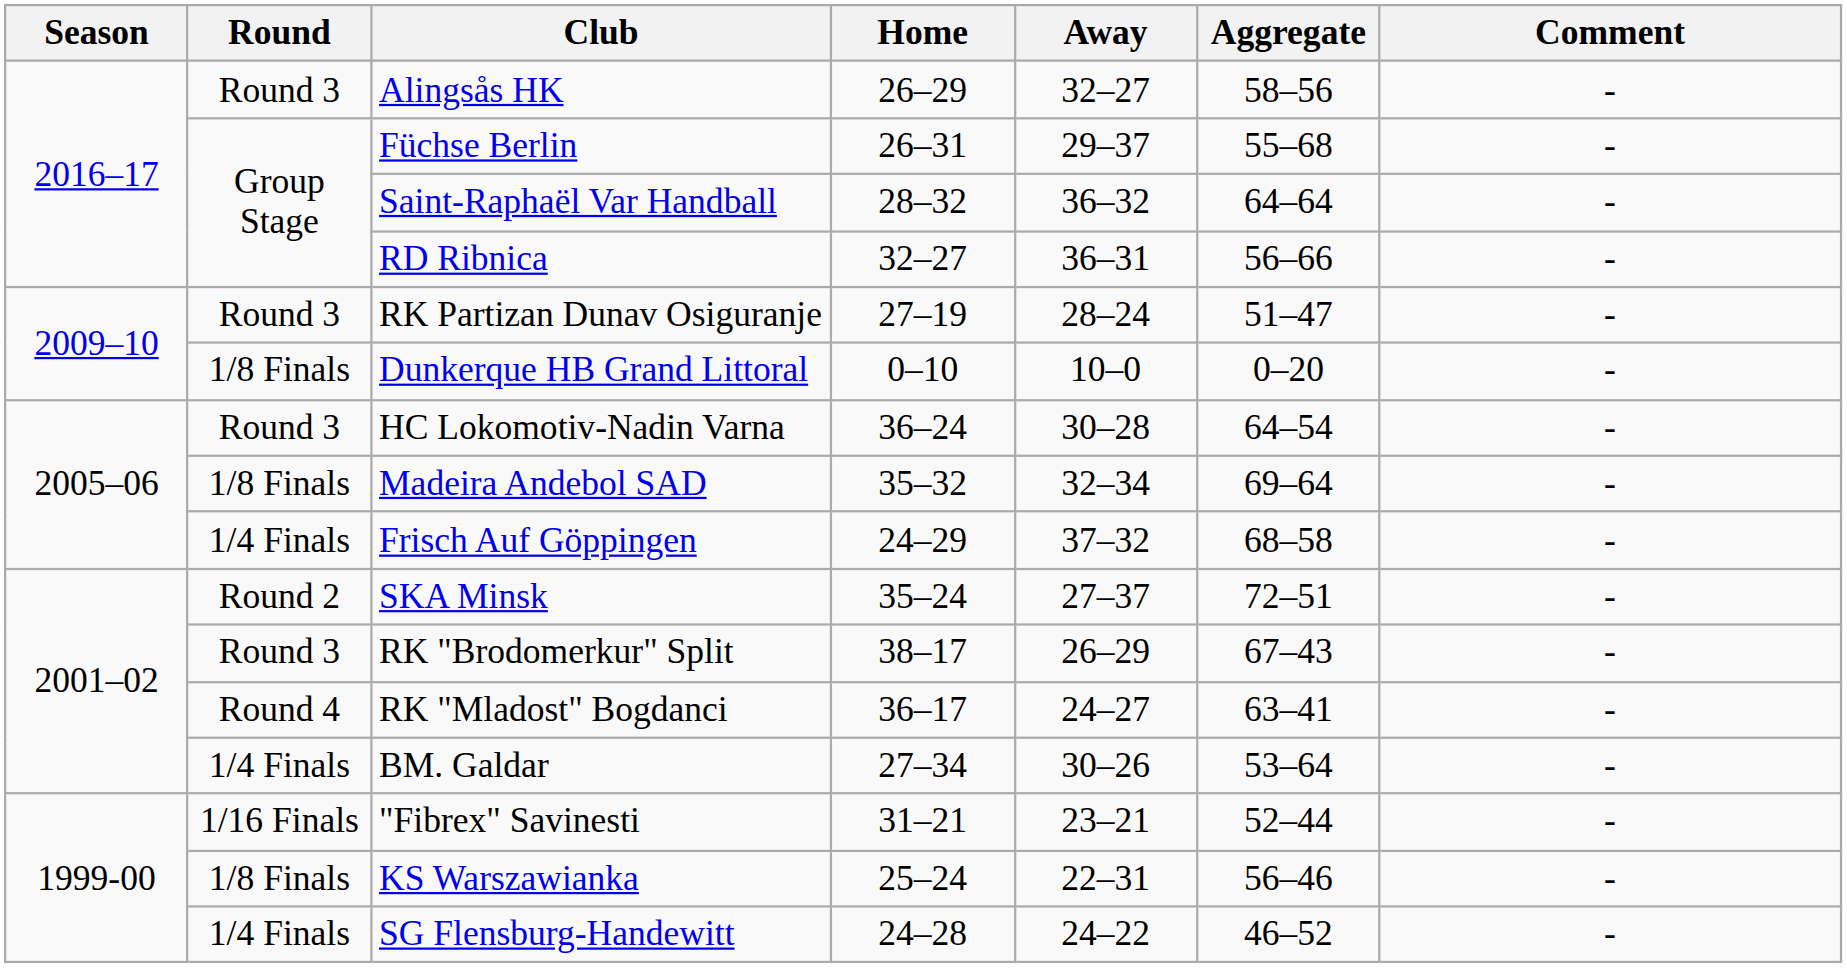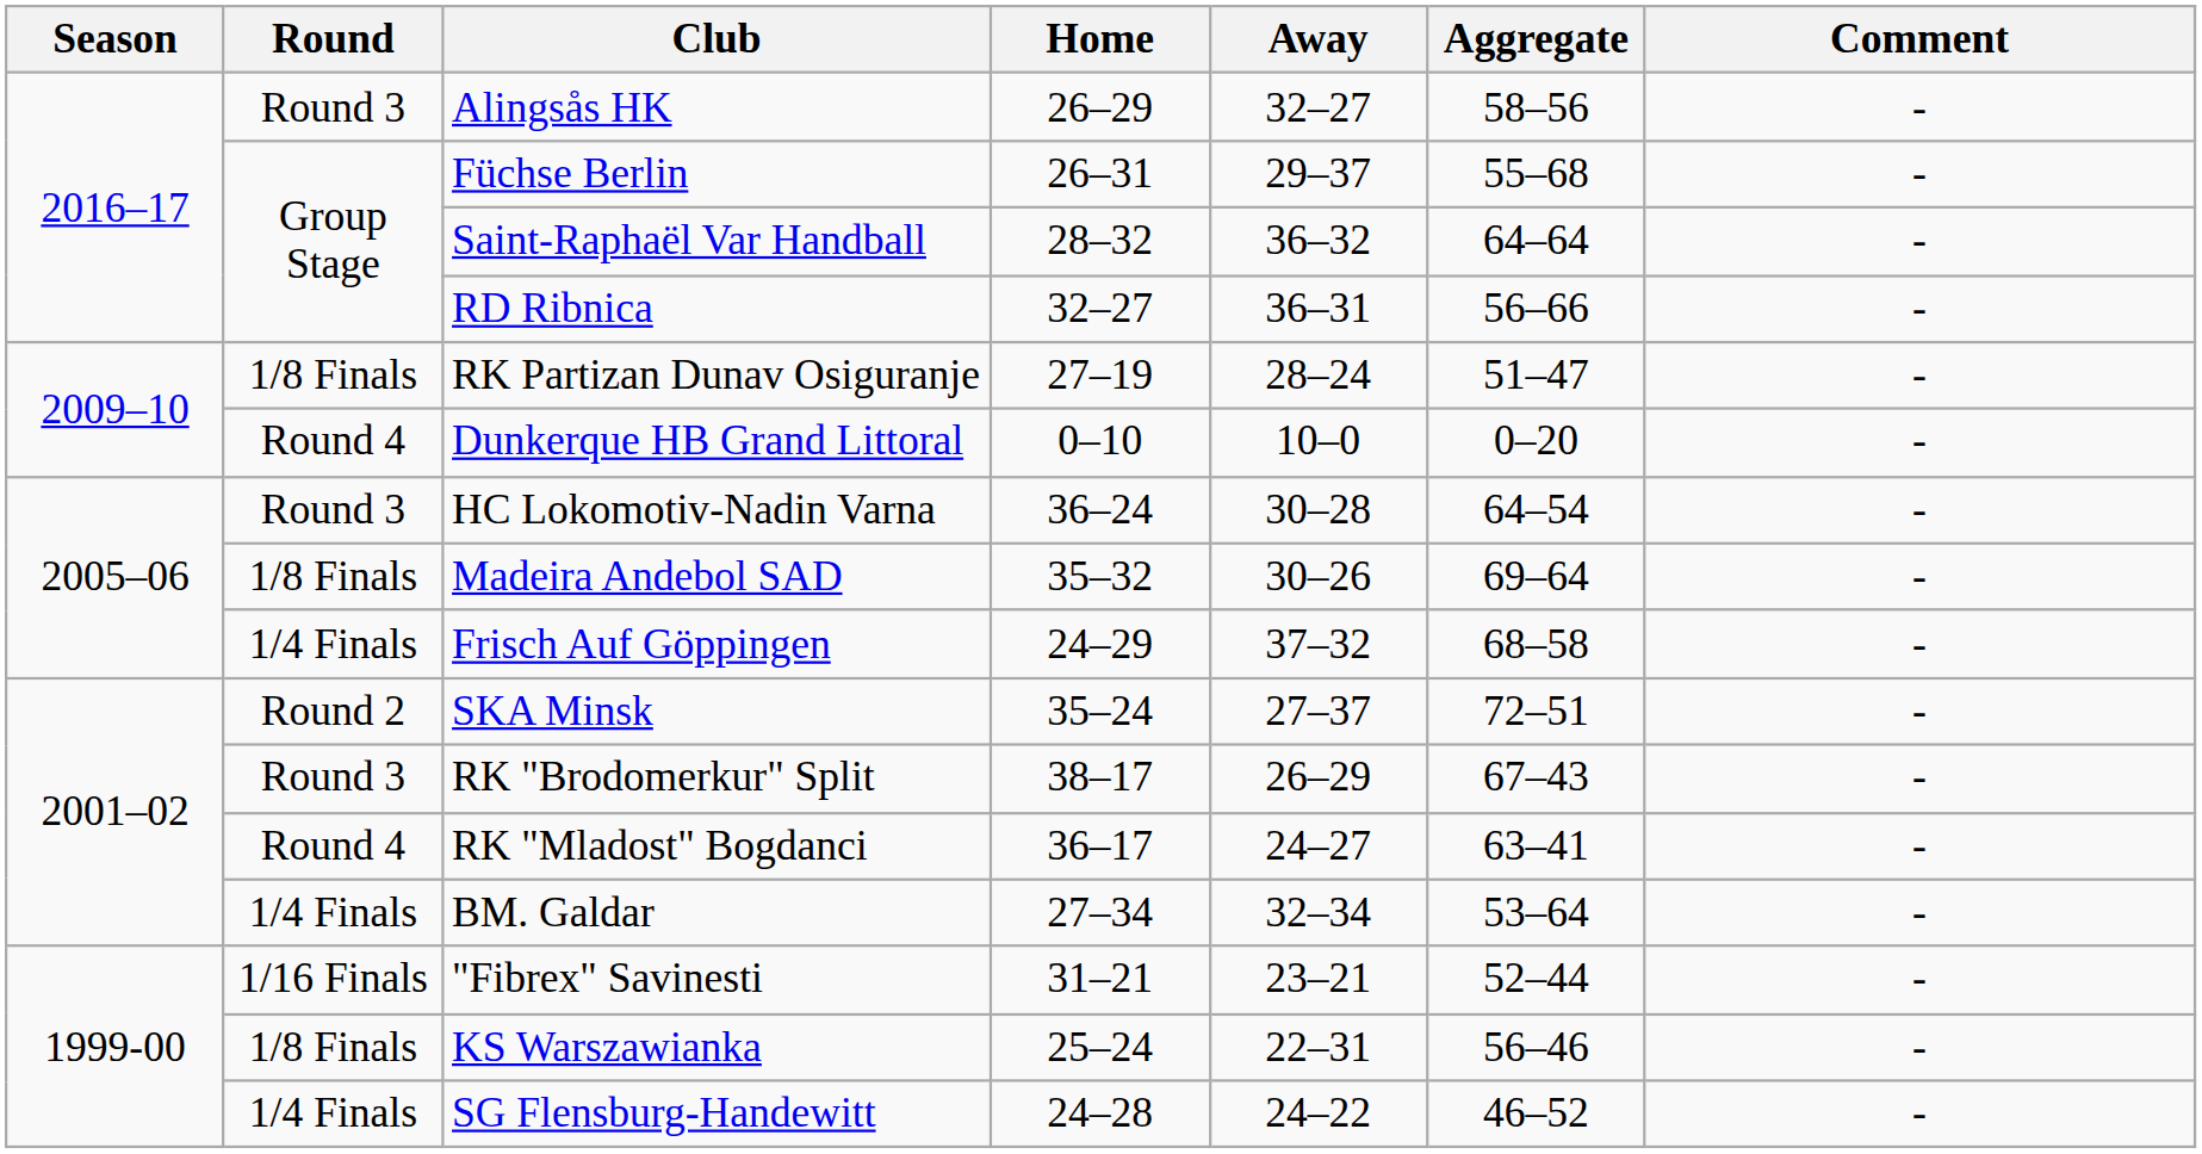RK Partizan Dunav Osiguranje | Round: Round 3 -> 1/8 Finals
Dunkerque HB Grand Littoral | Round: 1/8 Finals -> Round 4
Madeira Andebol SAD | Away: 32–34 -> 30–26
BM. Galdar | Away: 30–26 -> 32–34
